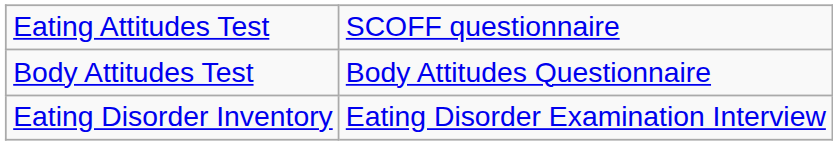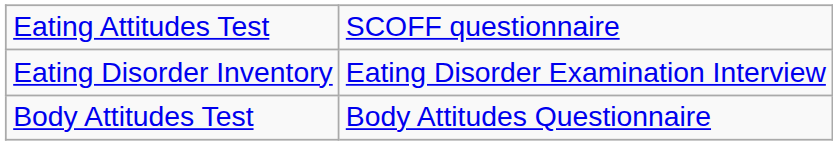rows swapped: Body Attitudes Test <-> Eating Disorder Inventory
